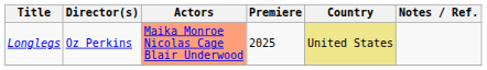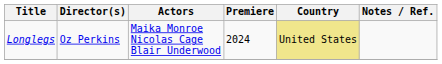Longlegs | Actors: lightsalmon background -> no background
Longlegs | Premiere: 2025 -> 2024
